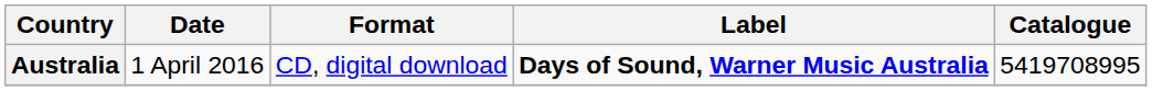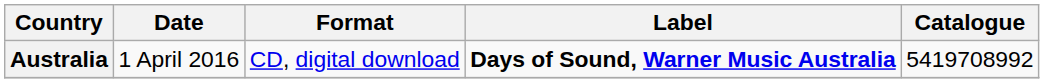Australia | Catalogue: 5419708995 -> 5419708992
